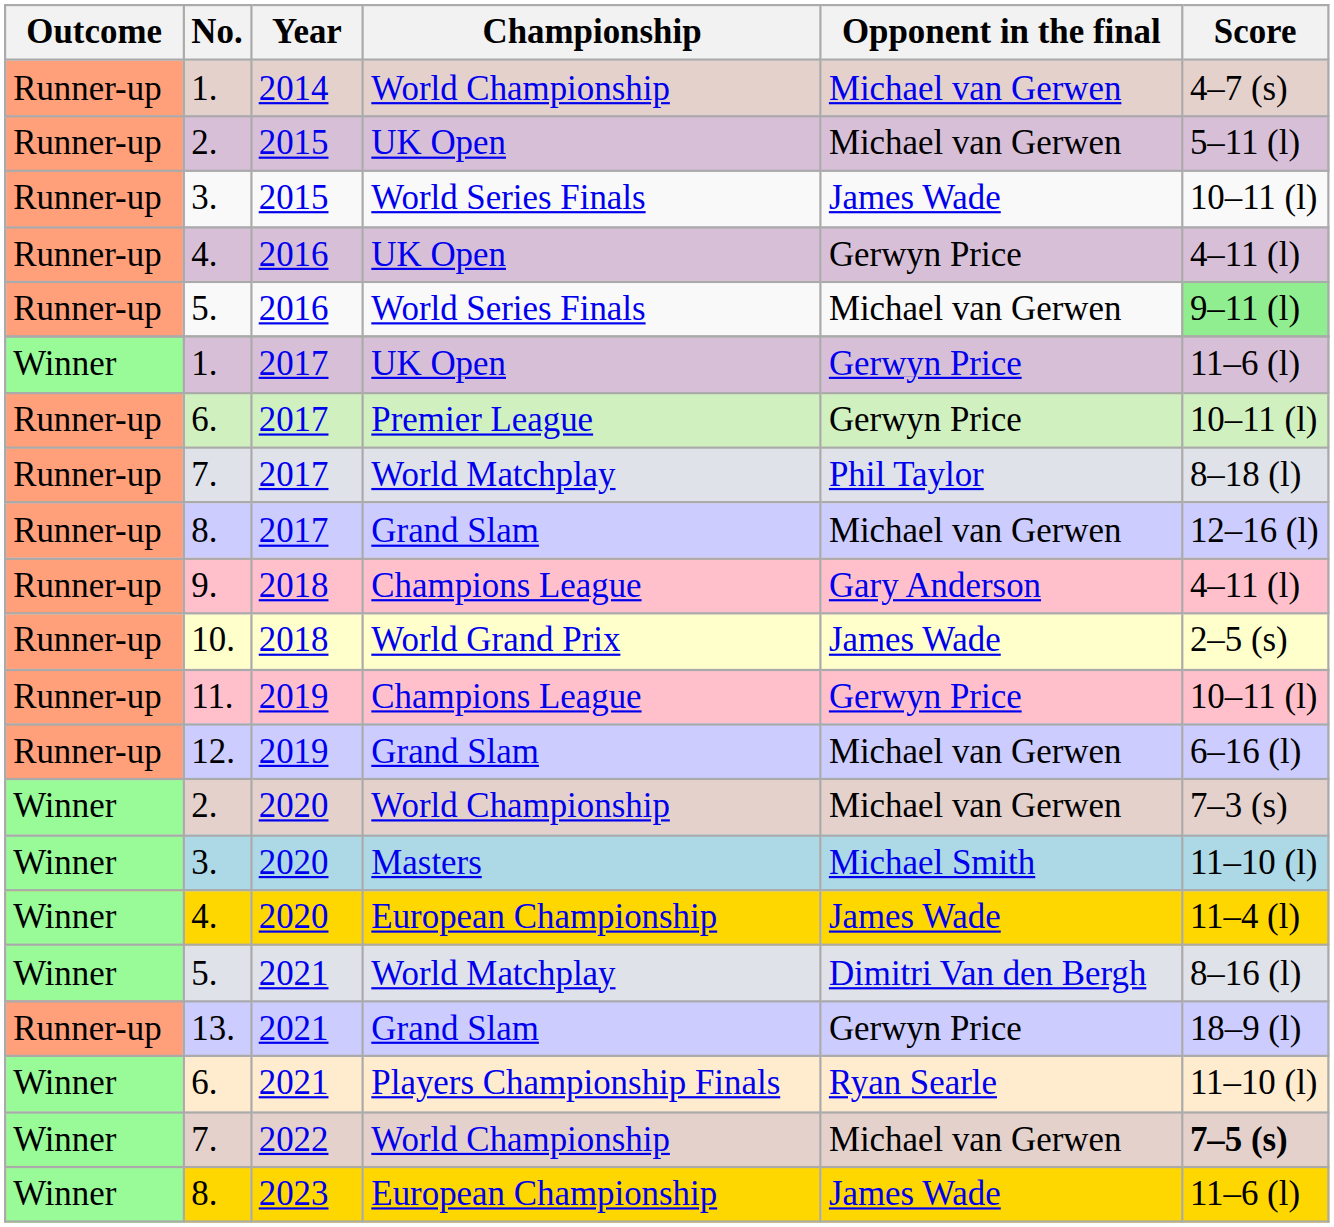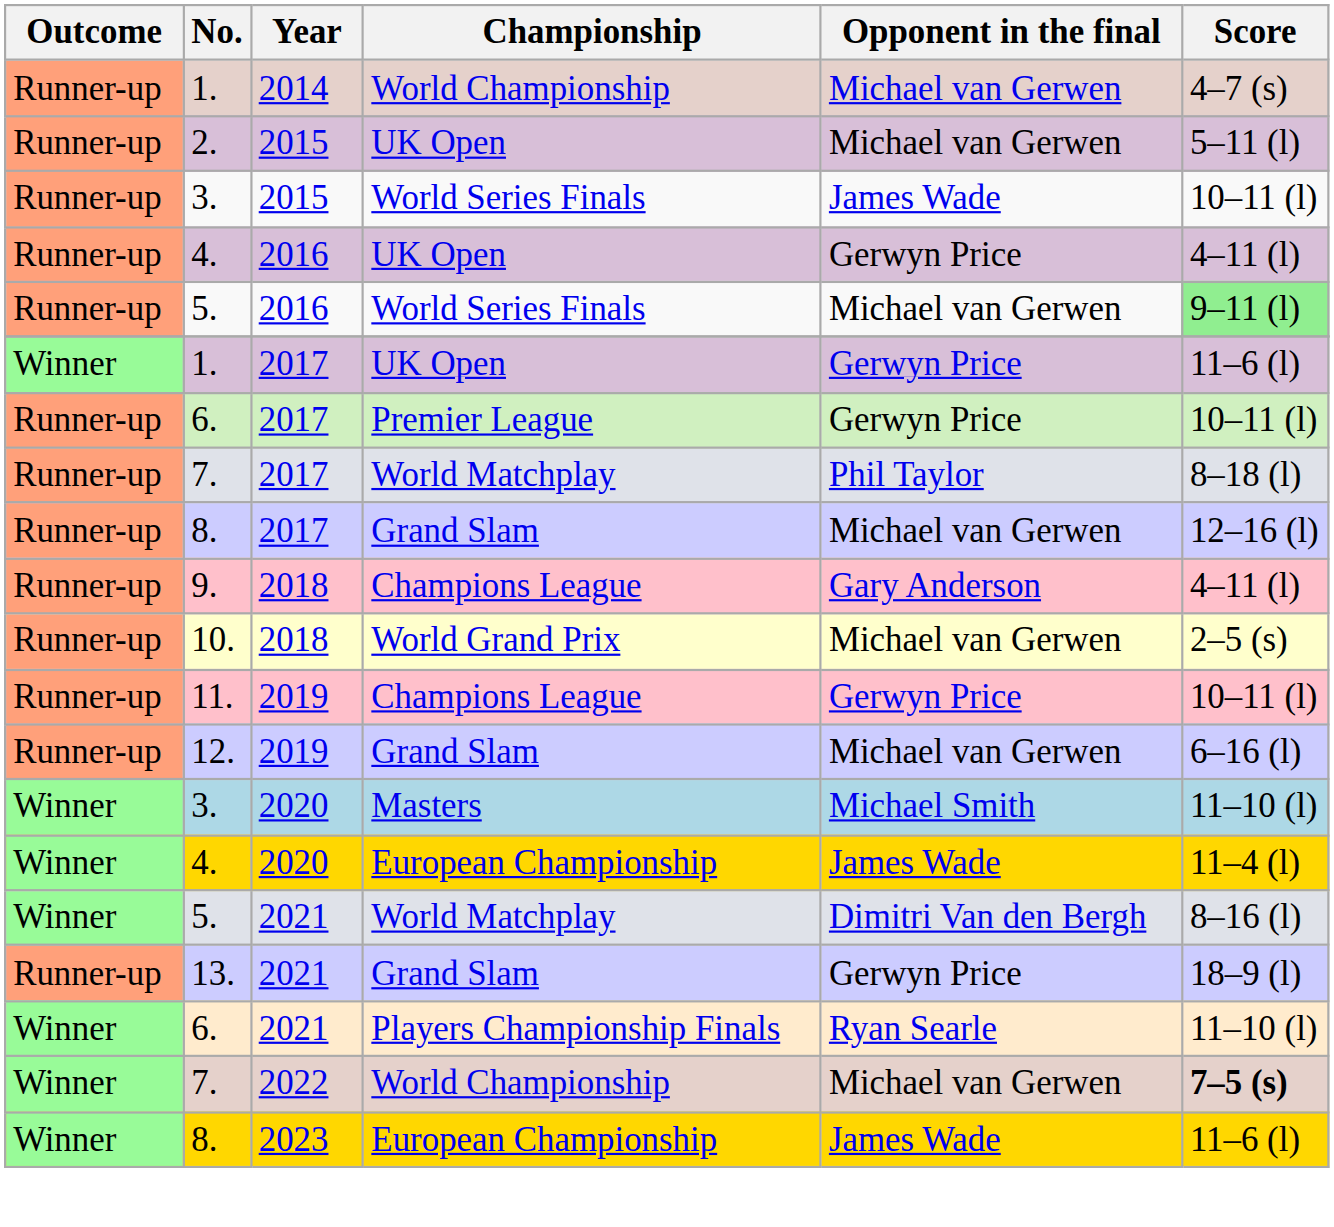10. | Opponent in the final: James Wade -> Michael van Gerwen
- row: Winner | 2. | 2020 | World Championship | Michael van Gerwen | 7–3 (s)
